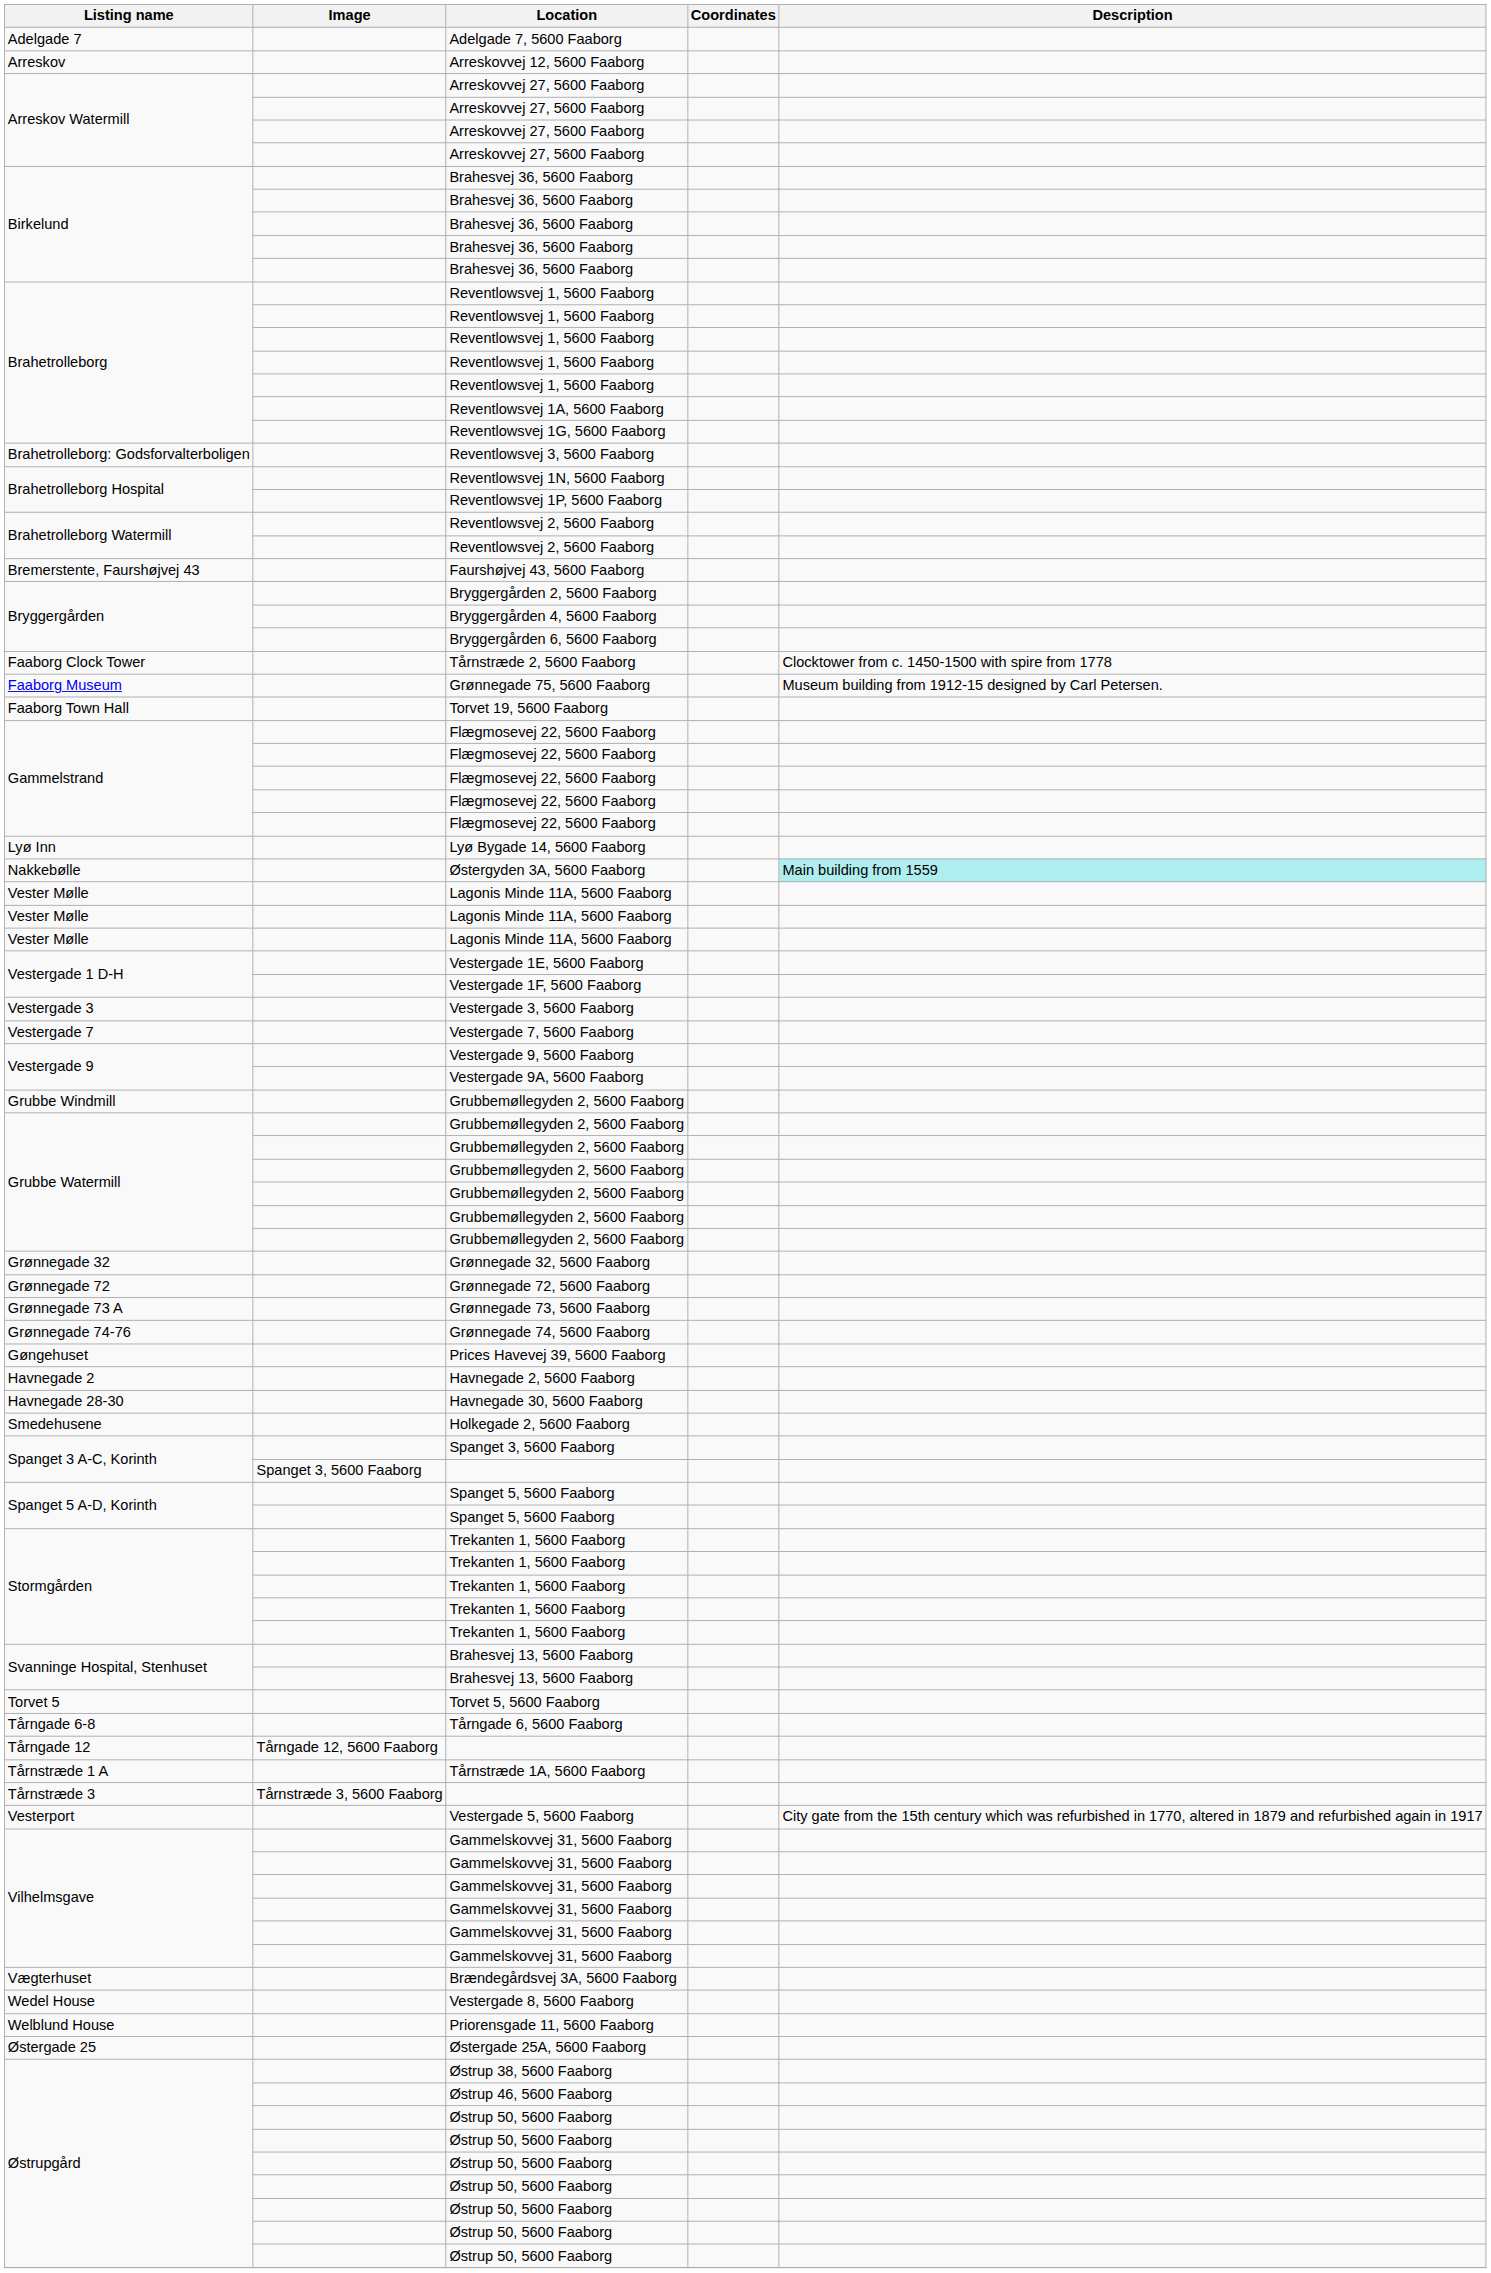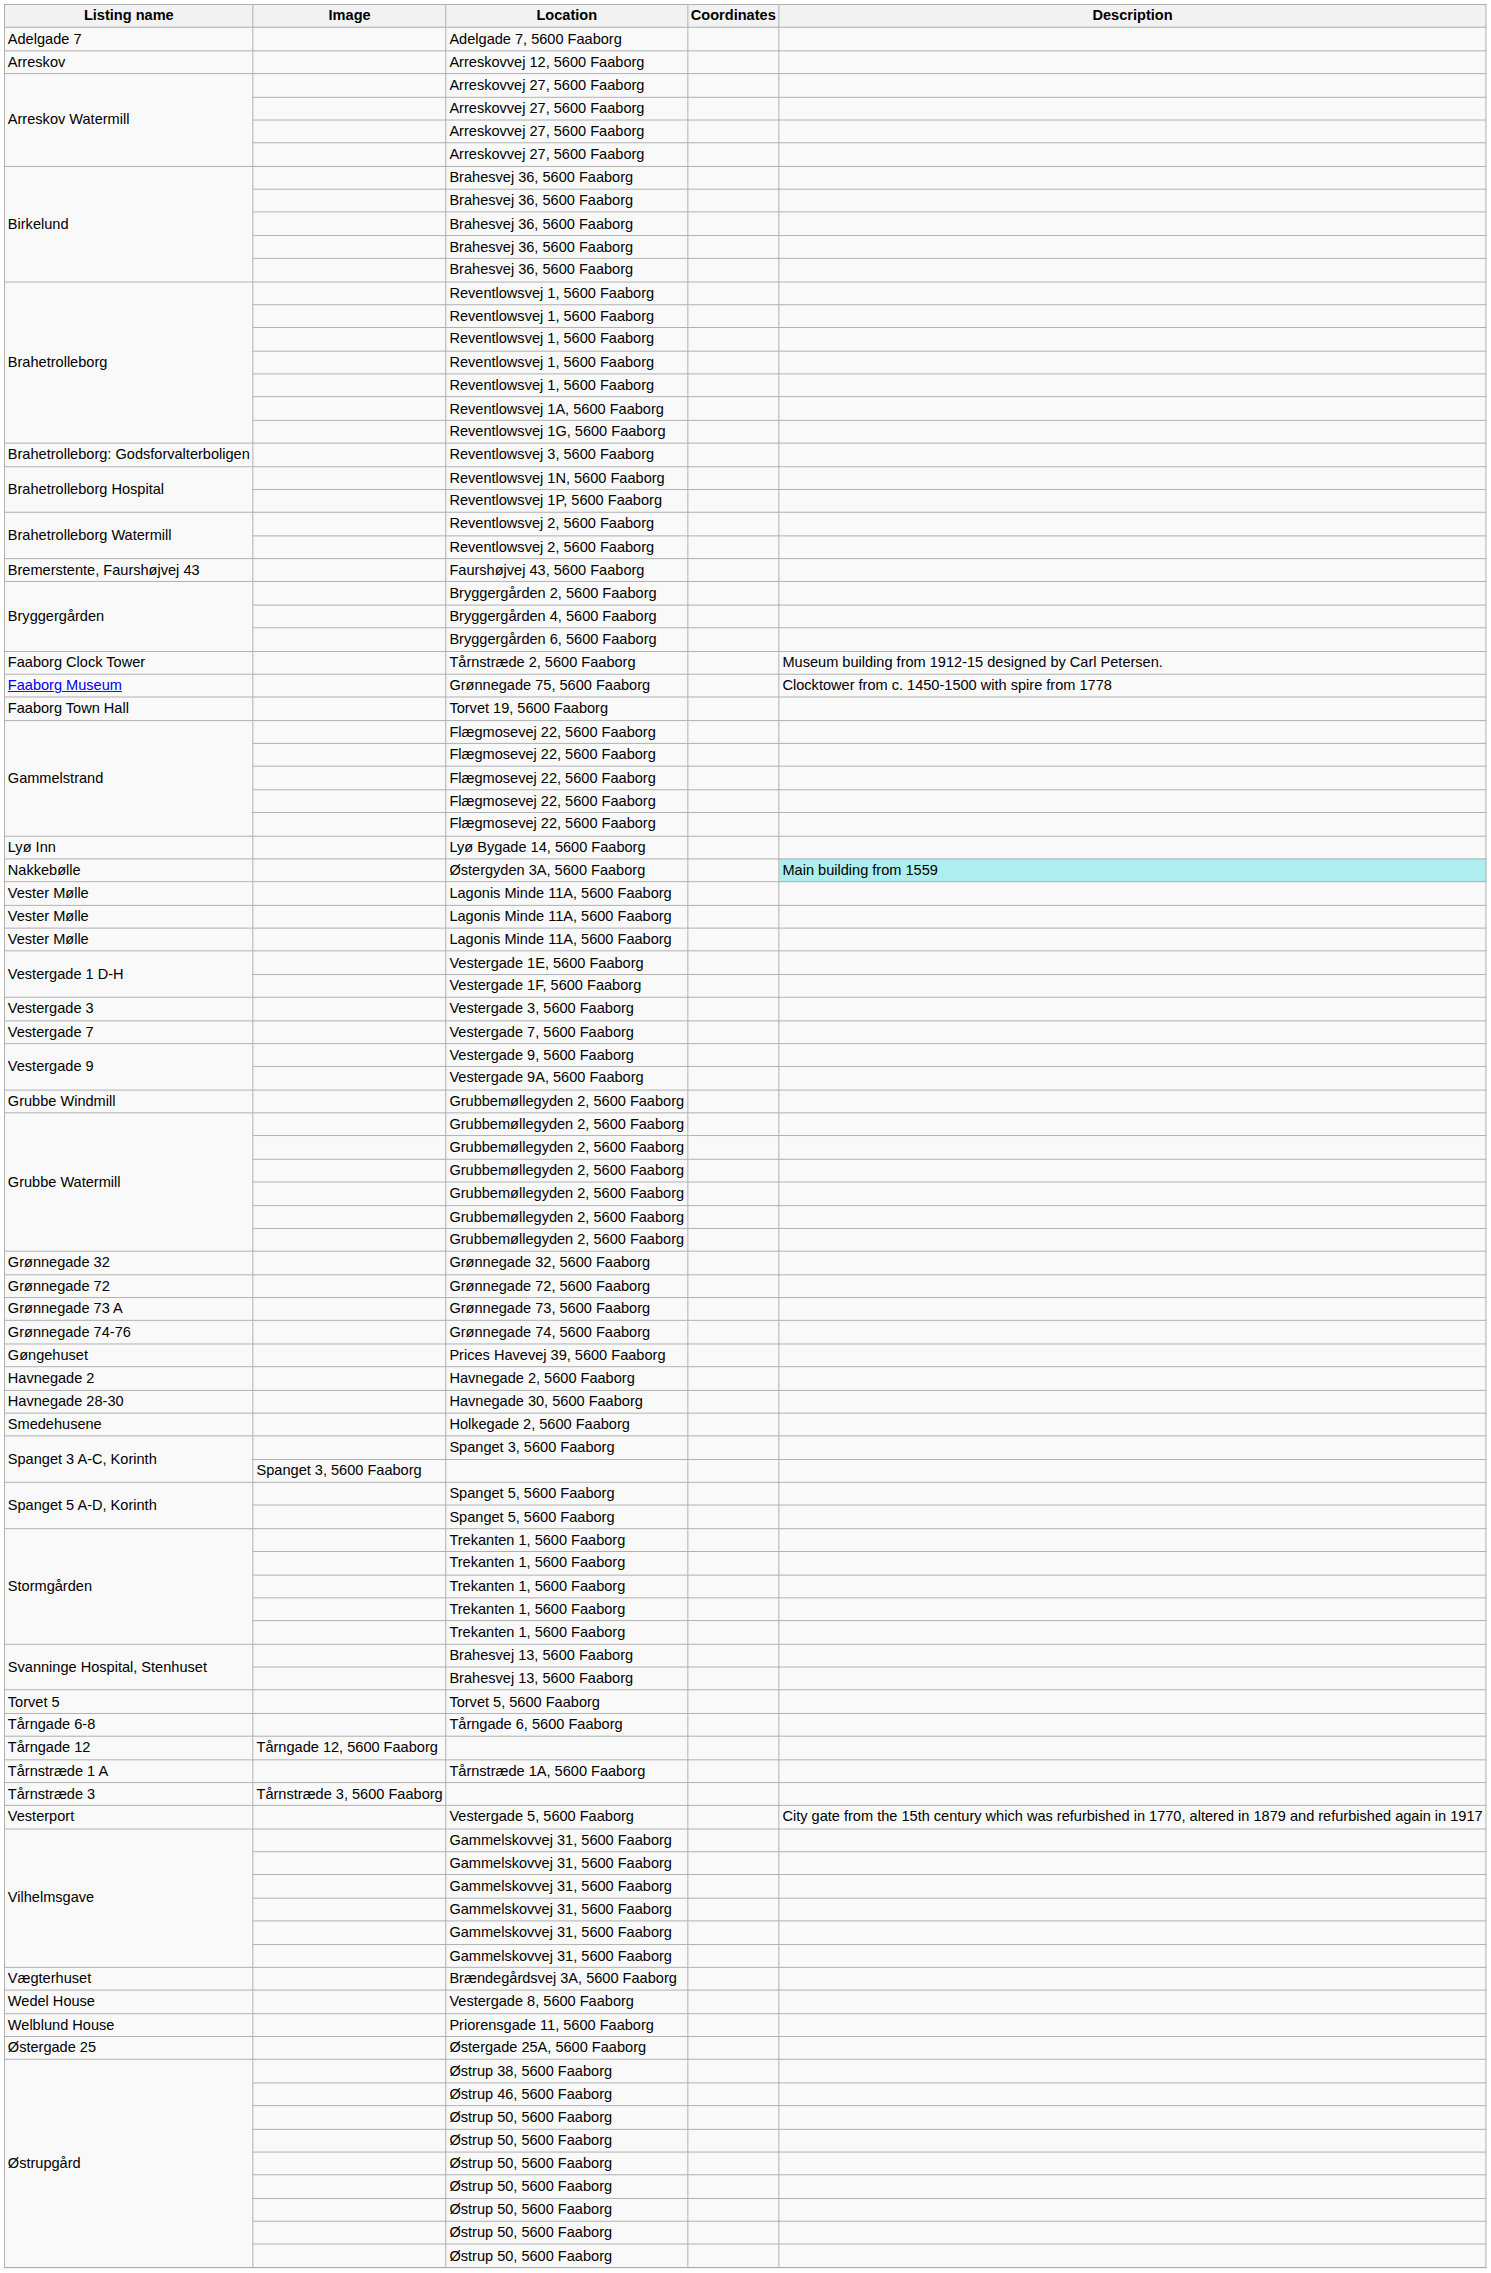Tårnstræde 2, 5600 Faaborg | Description: Clocktower from c. 1450-1500 with spire from 1778 -> Museum building from 1912-15 designed by Carl Petersen.
Grønnegade 75, 5600 Faaborg | Description: Museum building from 1912-15 designed by Carl Petersen. -> Clocktower from c. 1450-1500 with spire from 1778
